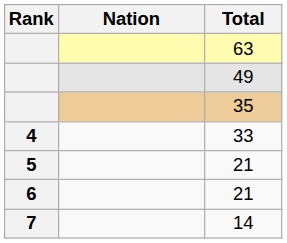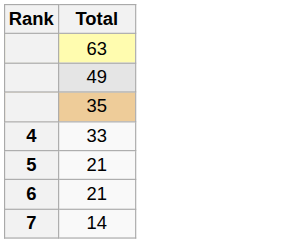- column: Nation
